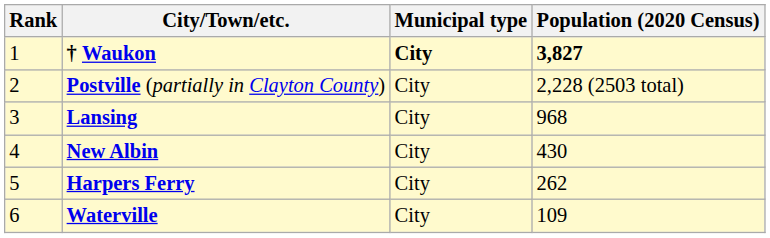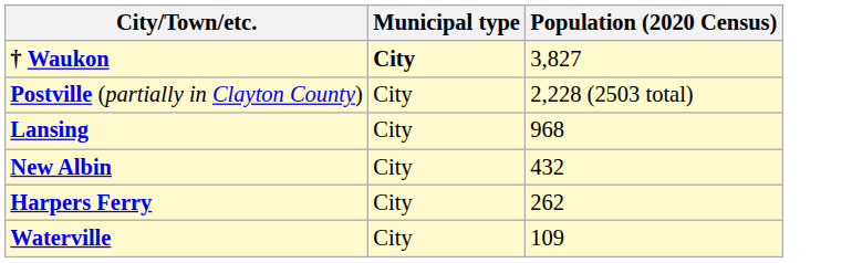- column: Rank | 1 | 2 | 3 | 4 | 5 | 6
† Waukon | Population (2020 Census): bold -> normal
New Albin | Population (2020 Census): 430 -> 432
